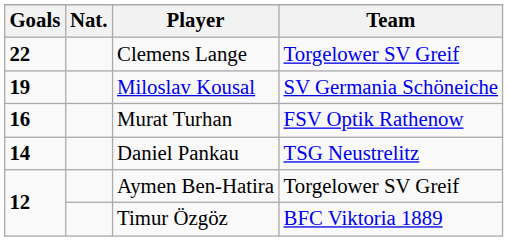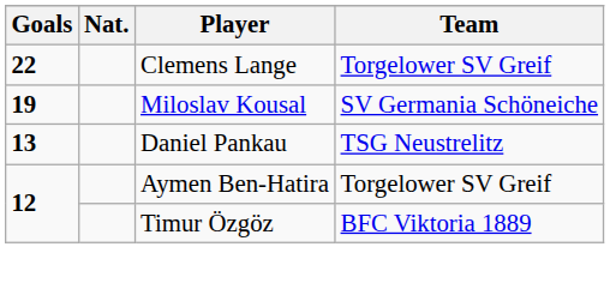- row: 16 | Murat Turhan | FSV Optik Rathenow
Daniel Pankau | Goals: 14 -> 13
